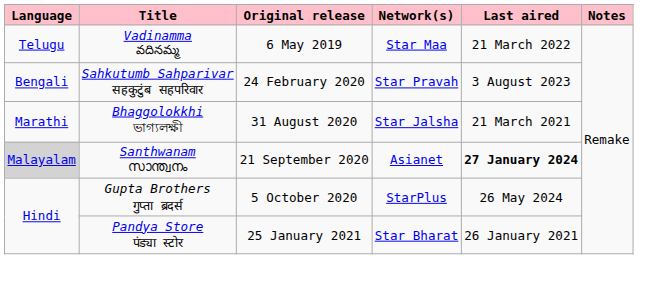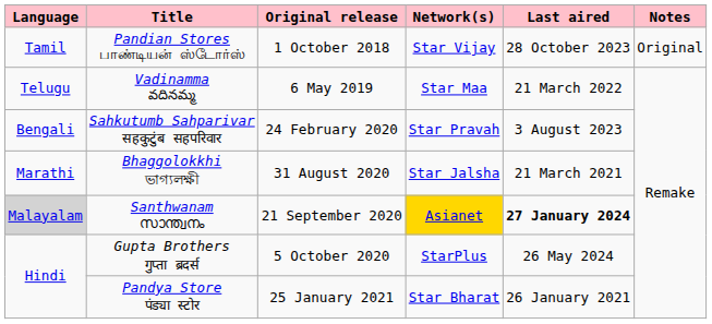+ row: Tamil | Pandian Stores பாண்டியன் ஸ்டோர்ஸ் | 1 October 2018 | Star Vijay | 28 October 2023 | Original
Santhwanam സാന്ത്വനം | Network(s): no background -> gold background
